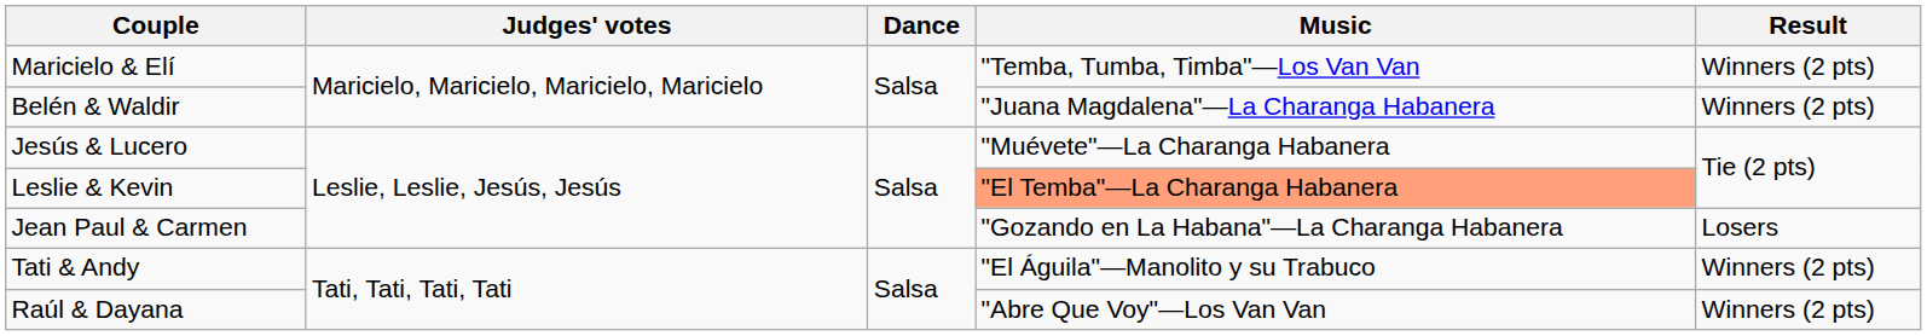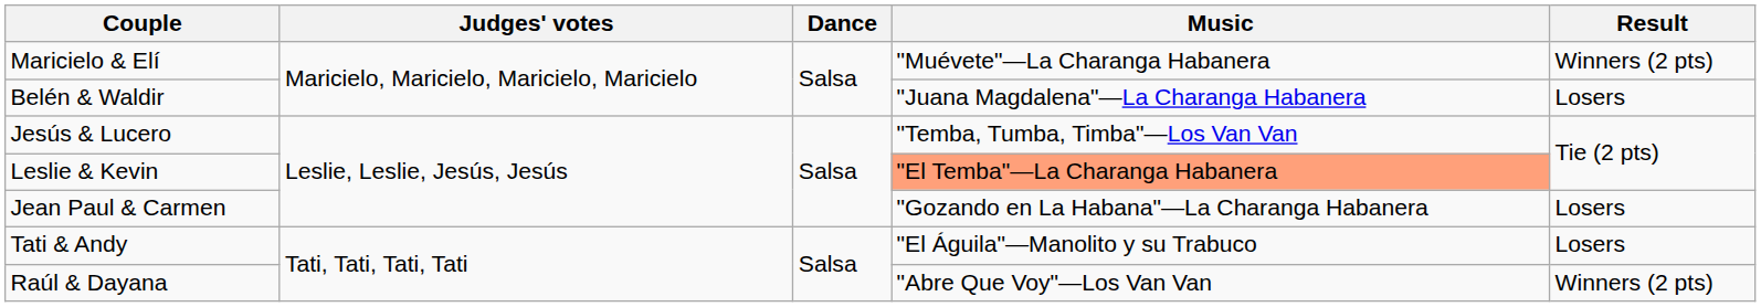Maricielo & Elí | Music: "Temba, Tumba, Timba"—Los Van Van -> "Muévete"—La Charanga Habanera
Belén & Waldir | Result: Winners (2 pts) -> Losers
Jesús & Lucero | Music: "Muévete"—La Charanga Habanera -> "Temba, Tumba, Timba"—Los Van Van
Tati & Andy | Result: Winners (2 pts) -> Losers
